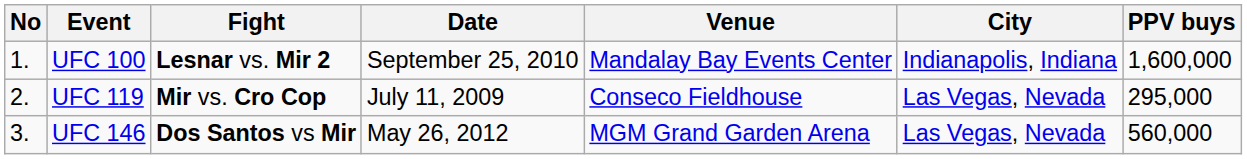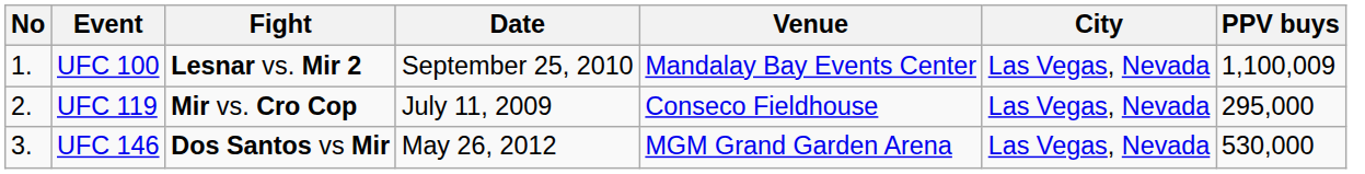UFC 100 | City: Indianapolis, Indiana -> Las Vegas, Nevada
UFC 100 | PPV buys: 1,600,000 -> 1,100,009
UFC 146 | PPV buys: 560,000 -> 530,000
